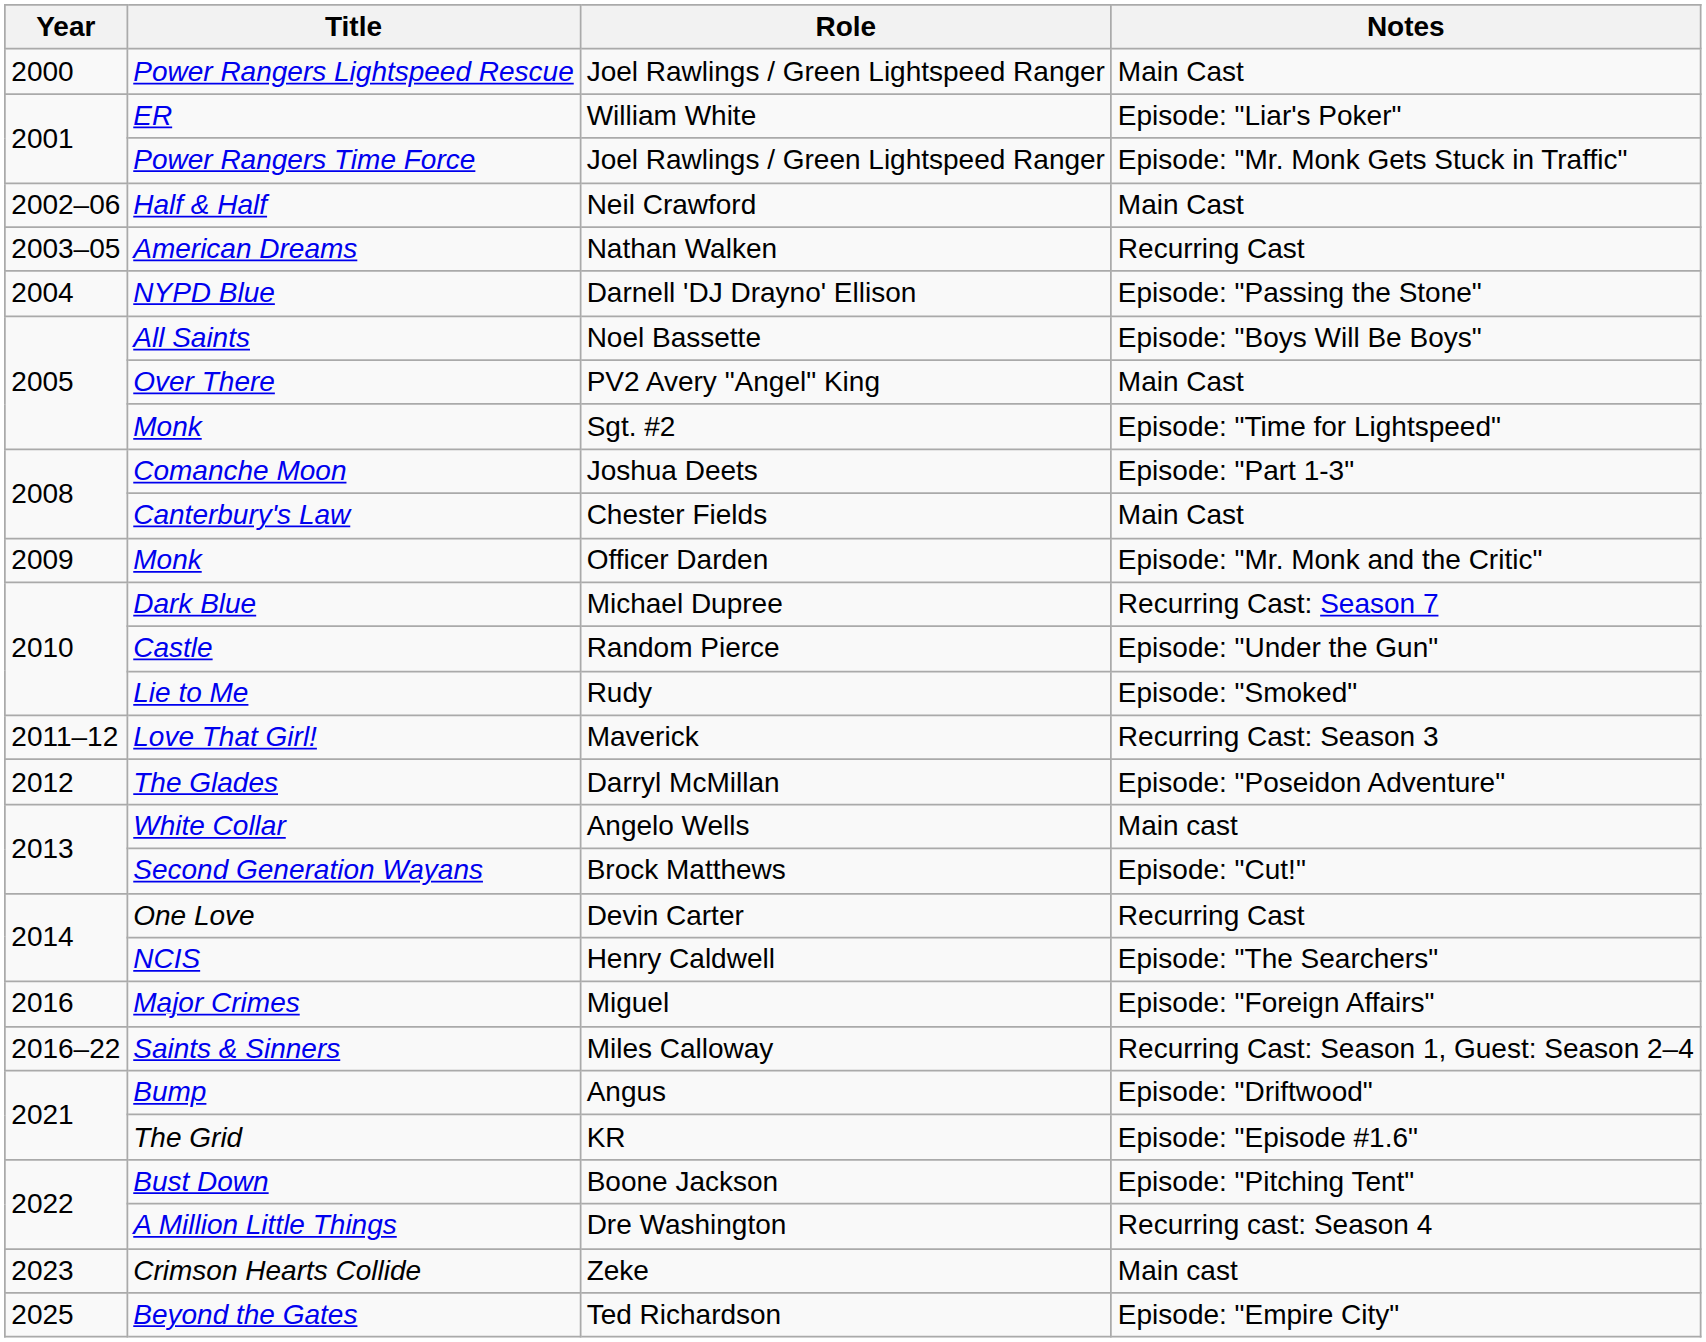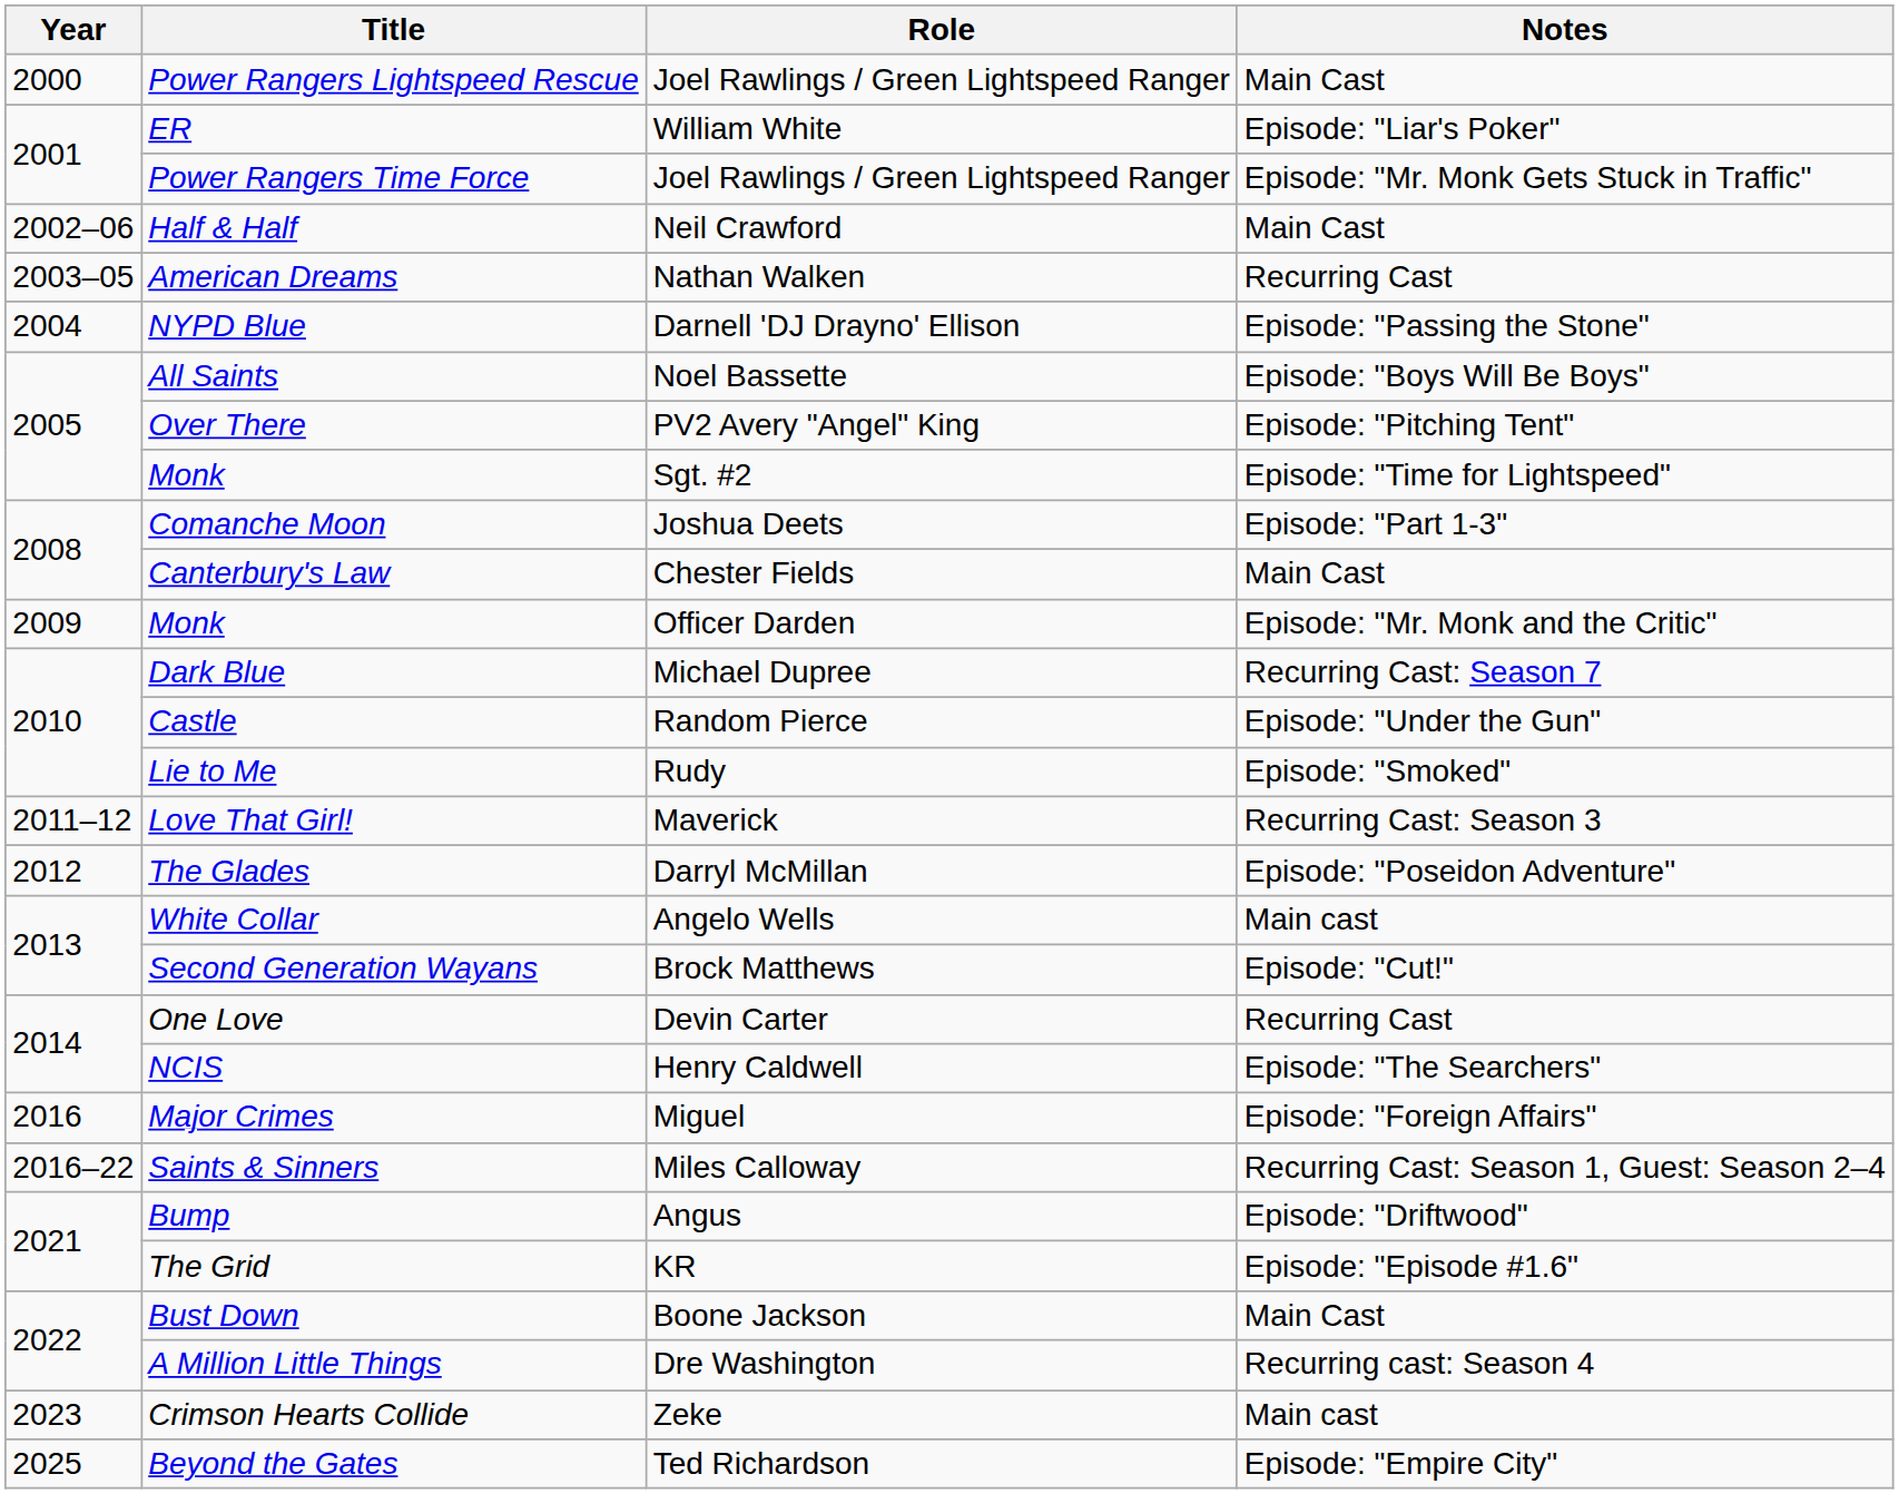Over There | Notes: Main Cast -> Episode: "Pitching Tent"
Bust Down | Notes: Episode: "Pitching Tent" -> Main Cast
